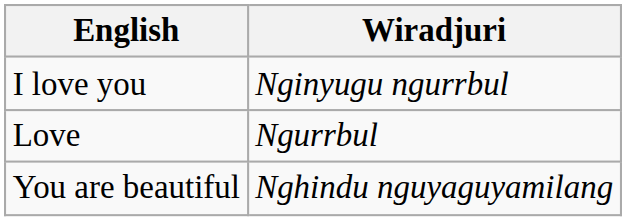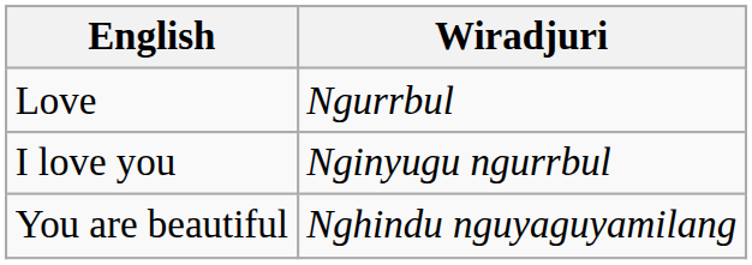rows swapped: Love <-> I love you
